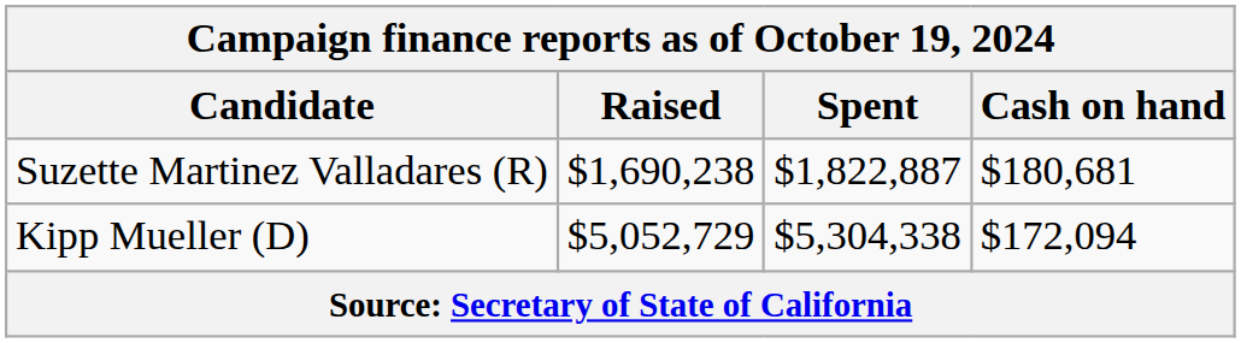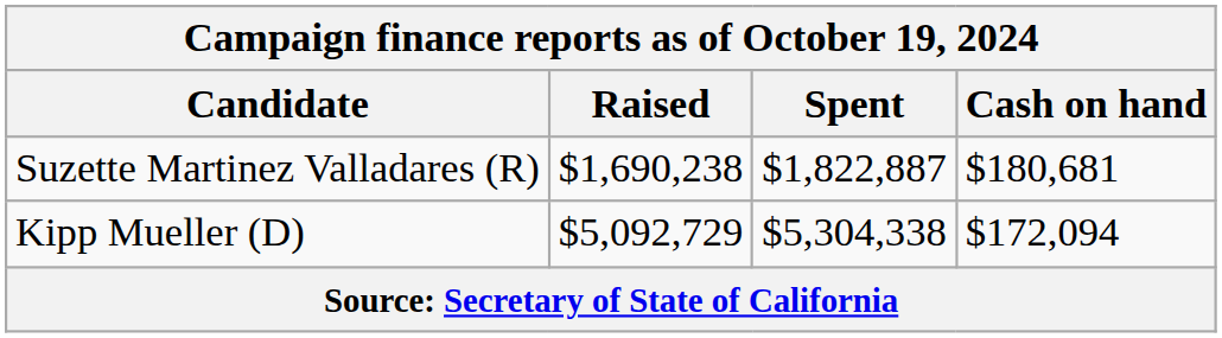Kipp Mueller (D) | Raised: $5,052,729 -> $5,092,729
